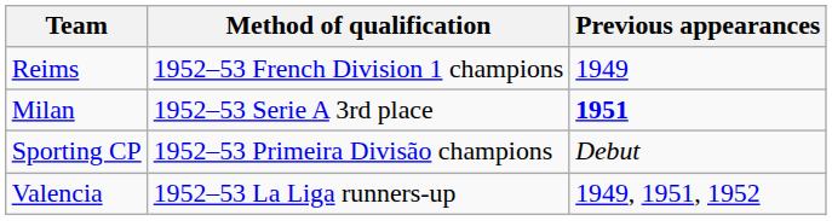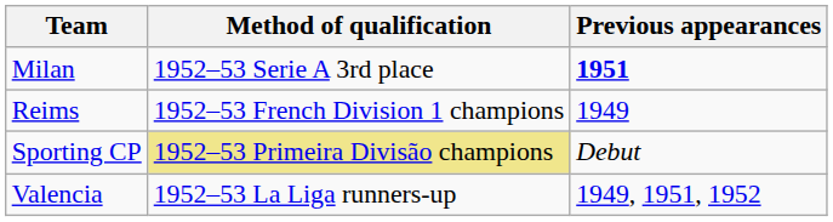rows swapped: Reims <-> Milan
Sporting CP | Method of qualification: no background -> khaki background
